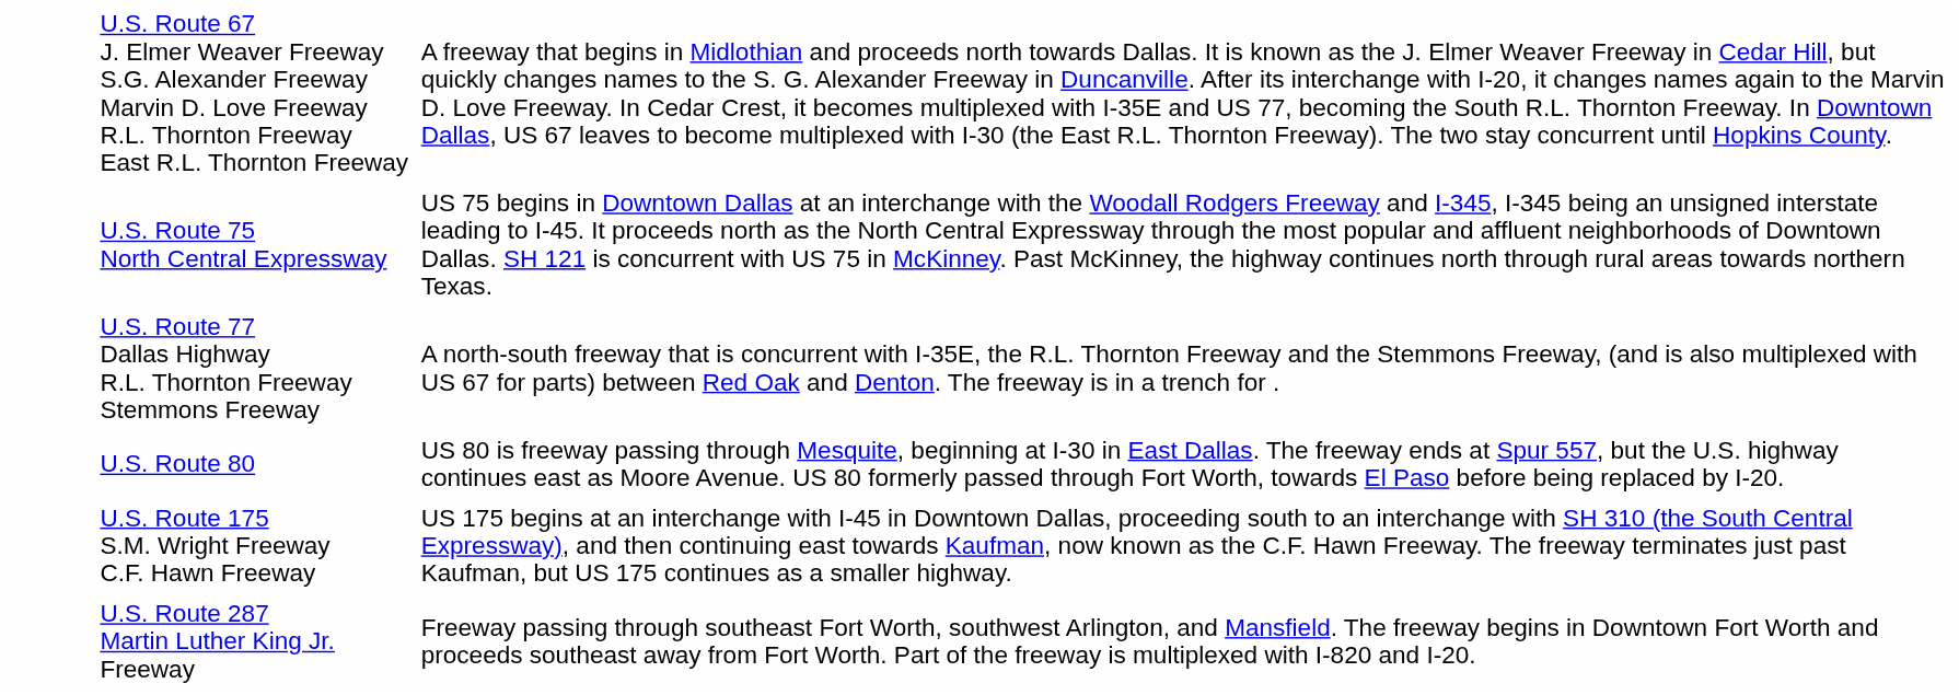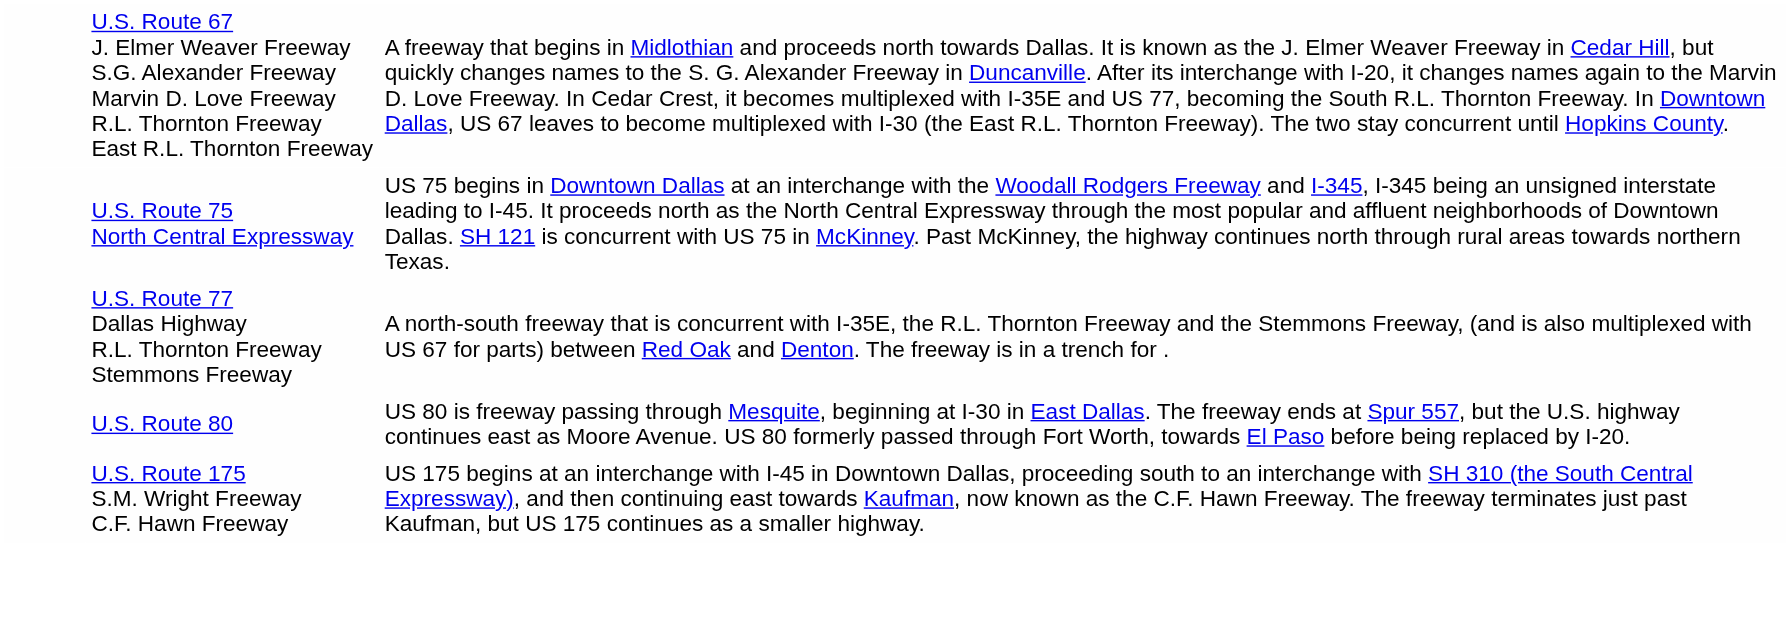- row: U.S. Route 287 Martin Luther King Jr. Freeway | Freeway passing through southeast Fort Worth, southwest Arlington, and Mansfield. The freeway begins in Downtown Fort Worth and proceeds southeast away from Fort Worth. Part of the freeway is multiplexed with I-820 and I-20.
